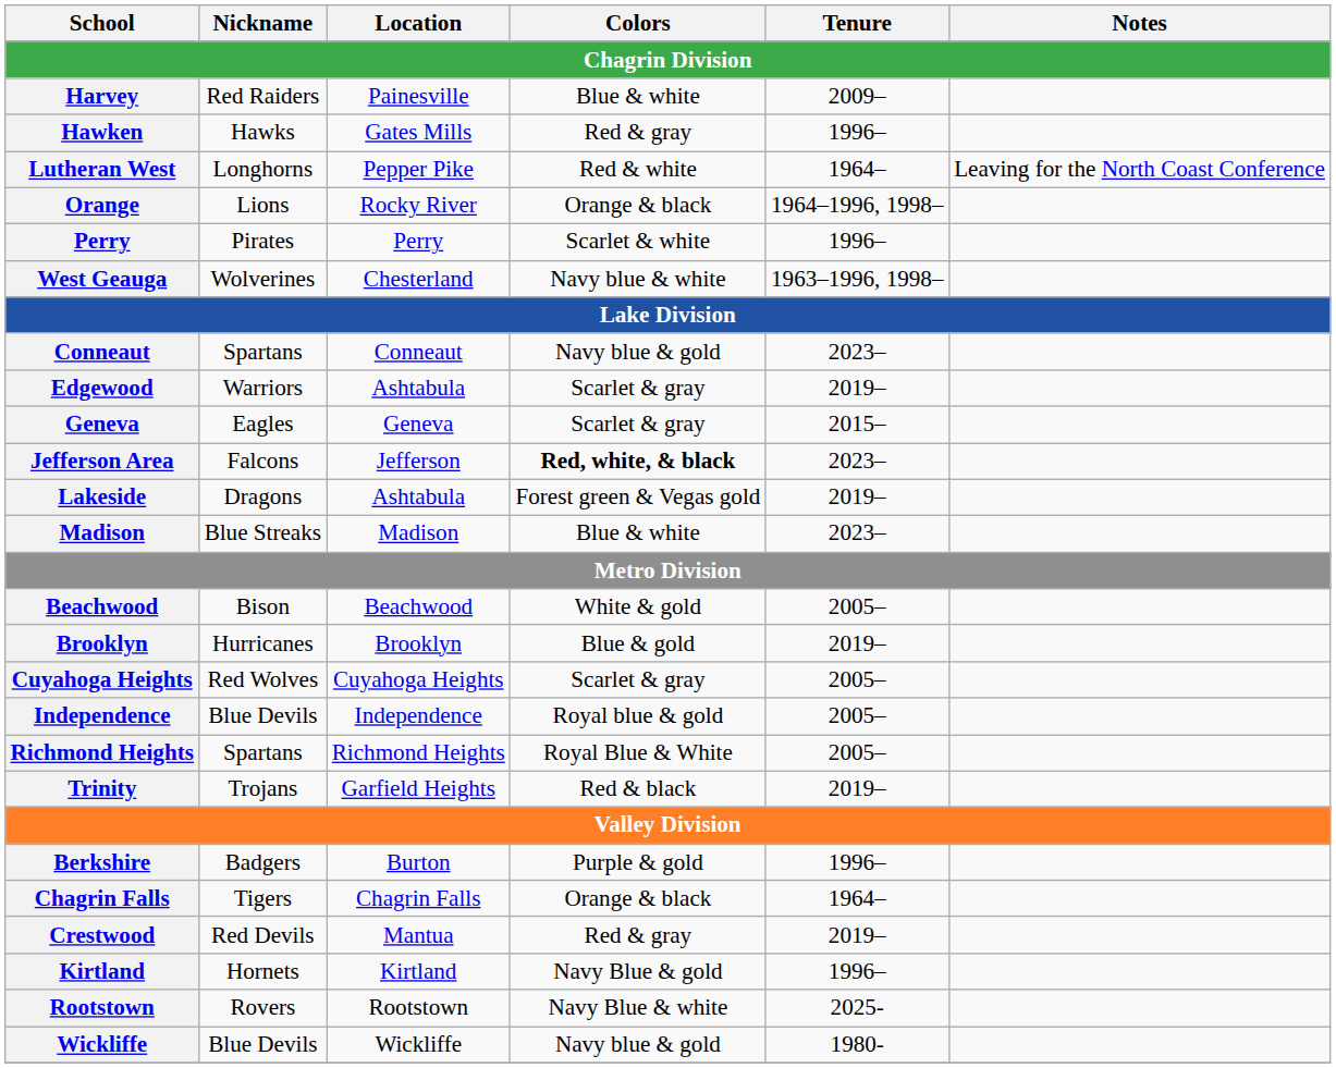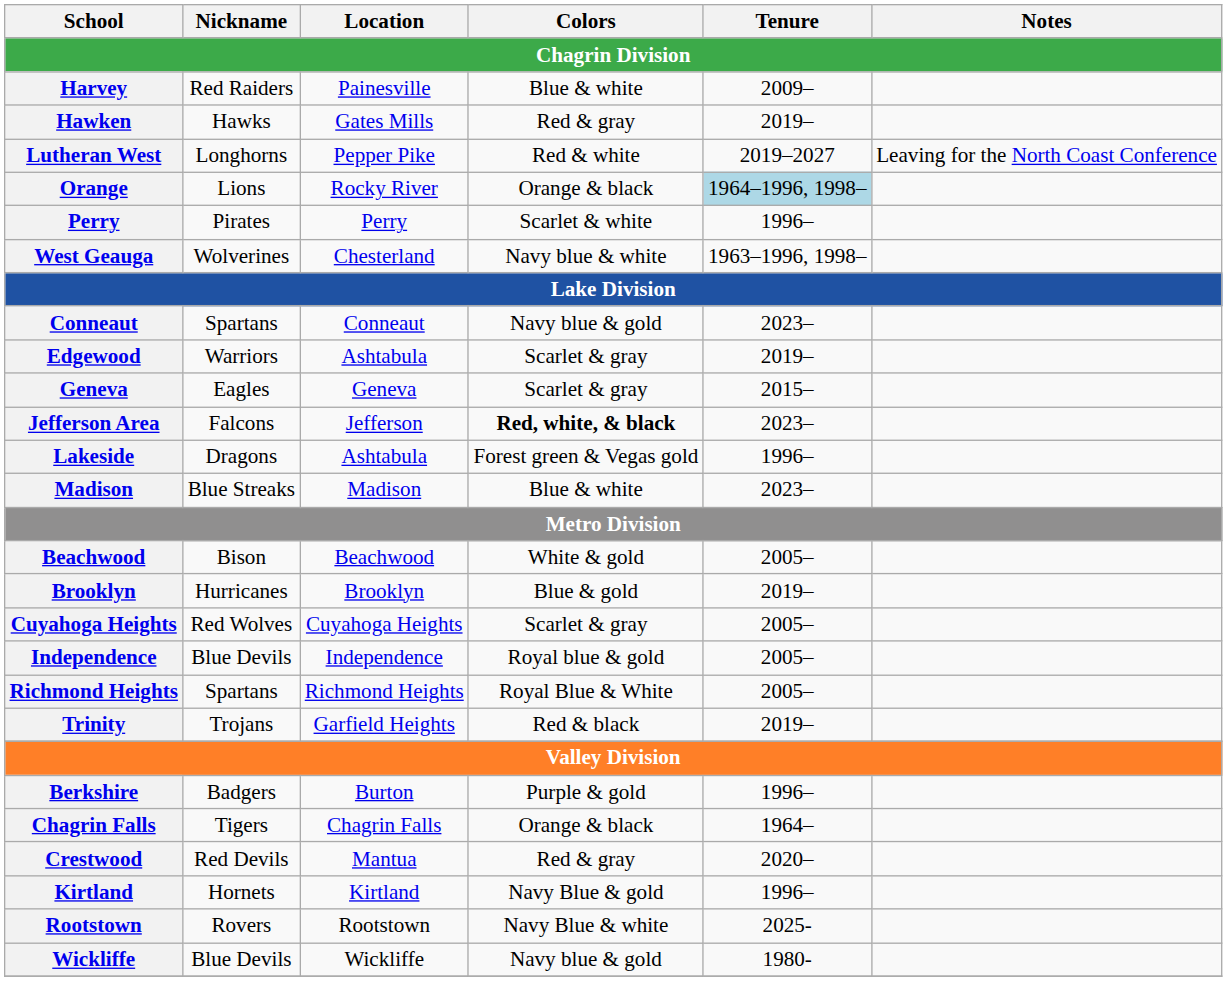Hawken | Tenure: 1996– -> 2019–
Lutheran West | Tenure: 1964– -> 2019–2027
Orange | Tenure: no background -> lightblue background
Lakeside | Tenure: 2019– -> 1996–
Crestwood | Tenure: 2019– -> 2020–
